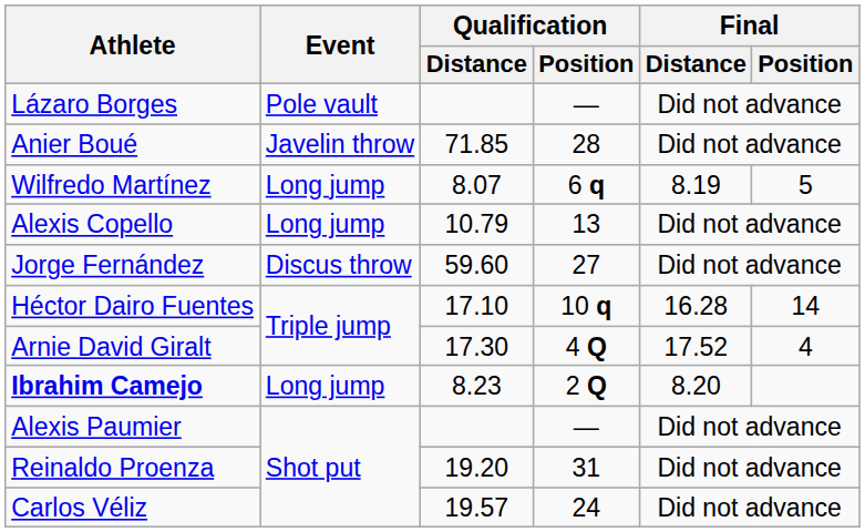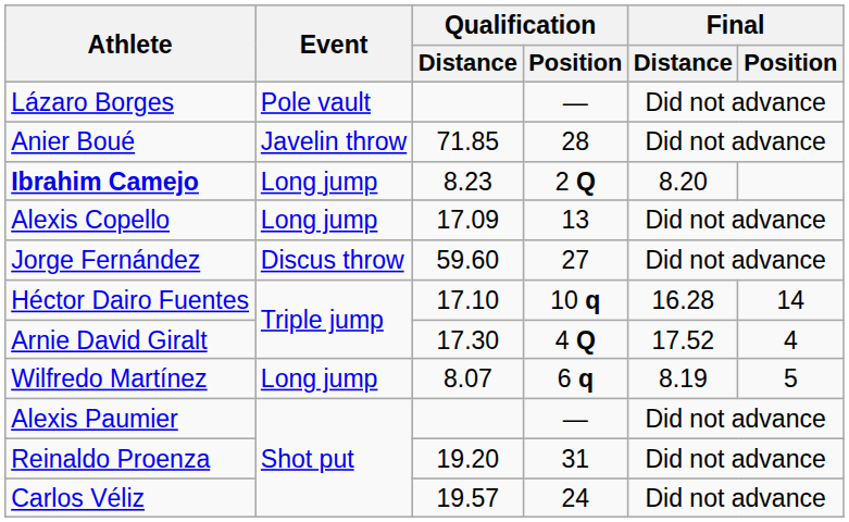rows swapped: Ibrahim Camejo <-> Wilfredo Martínez
Alexis Copello | Qualification / Distance: 10.79 -> 17.09
